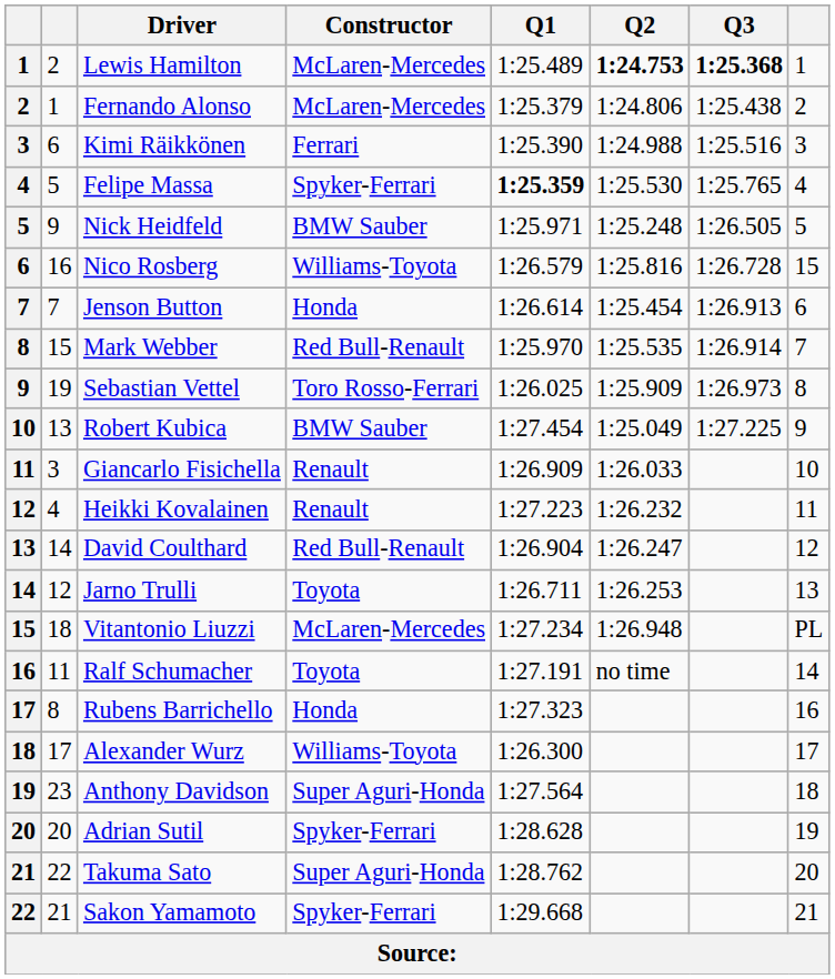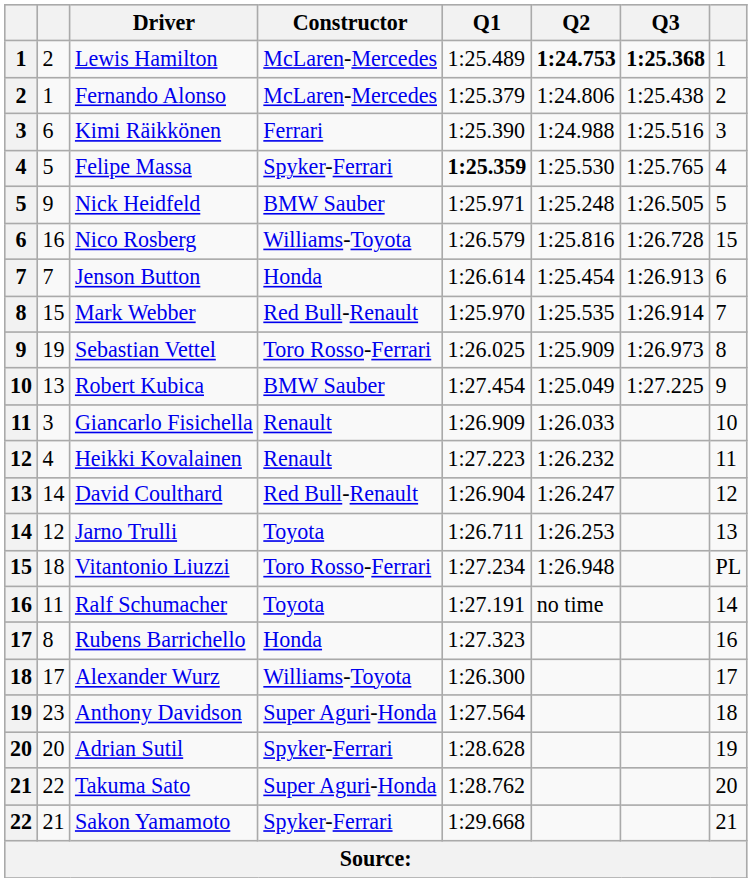Vitantonio Liuzzi | Constructor: McLaren-Mercedes -> Toro Rosso-Ferrari
